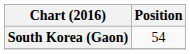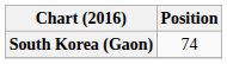South Korea (Gaon) | Position: 54 -> 74
